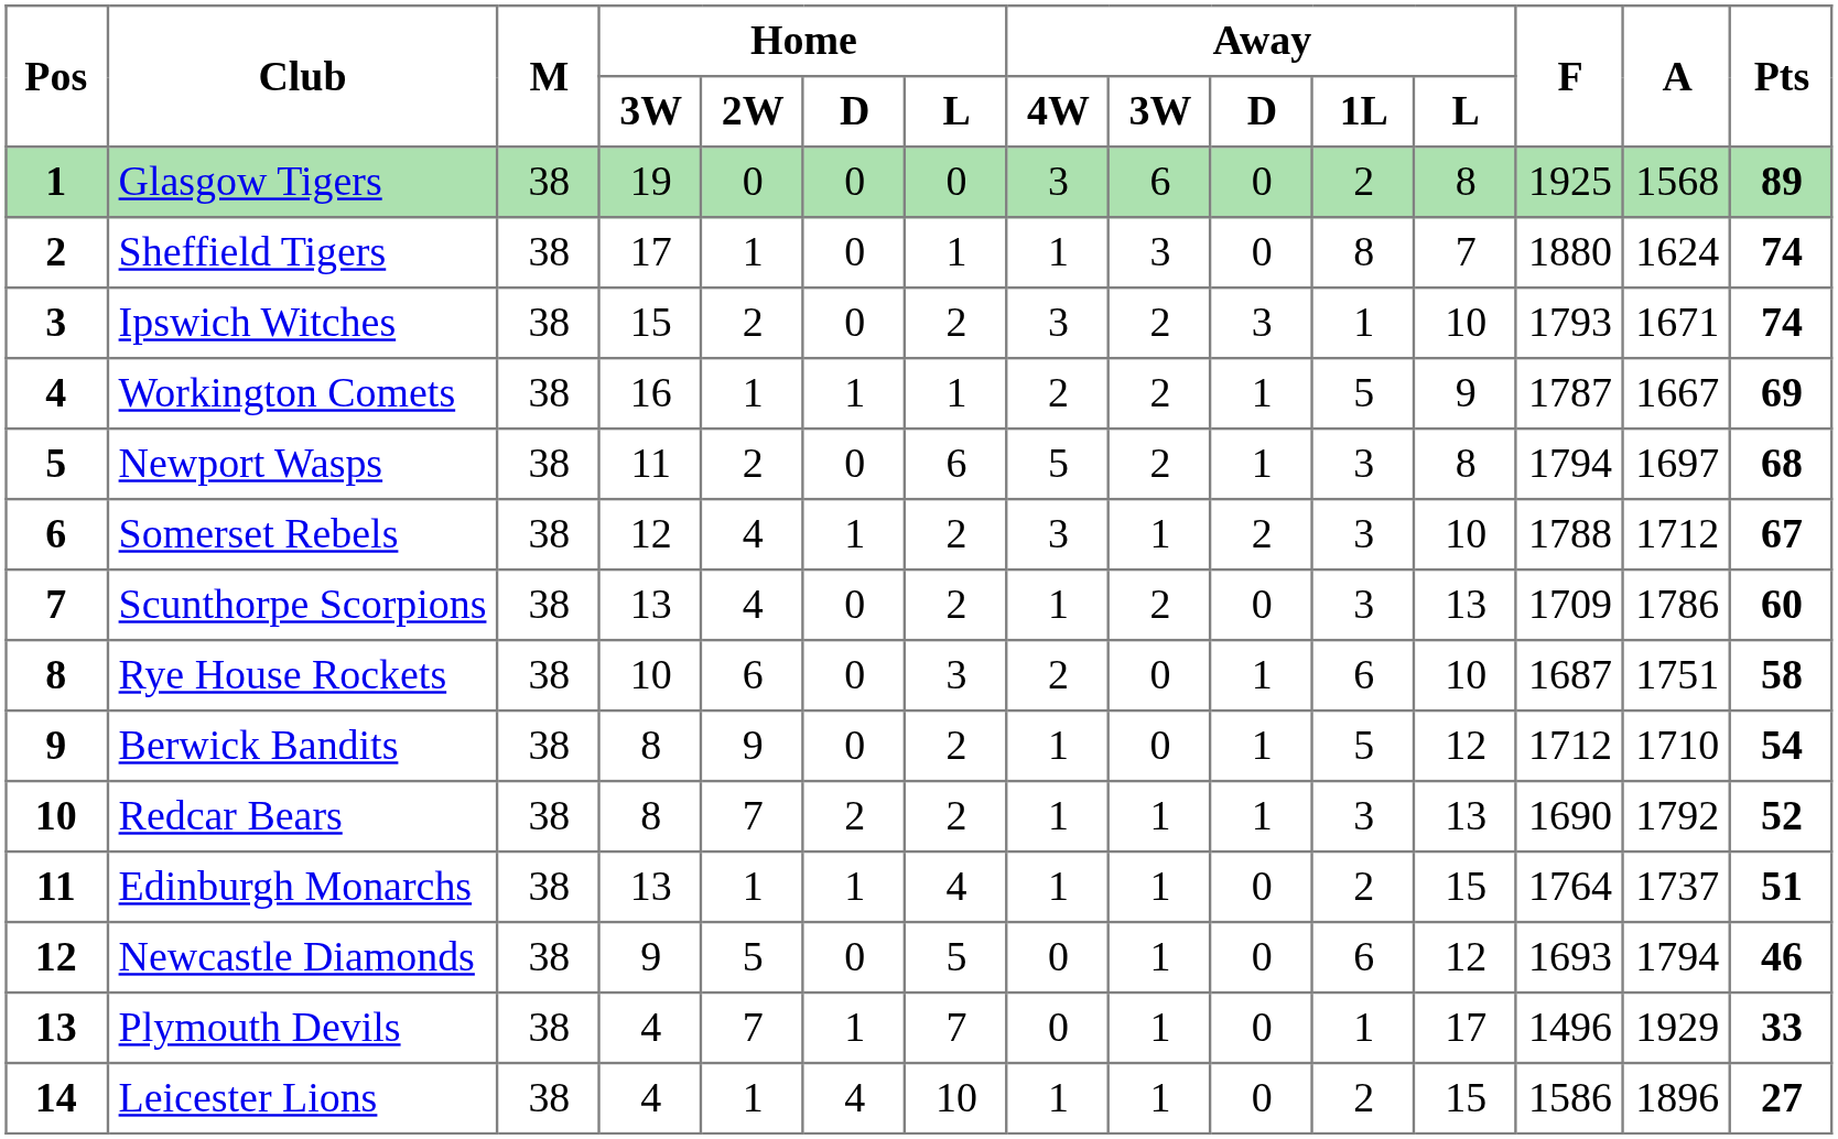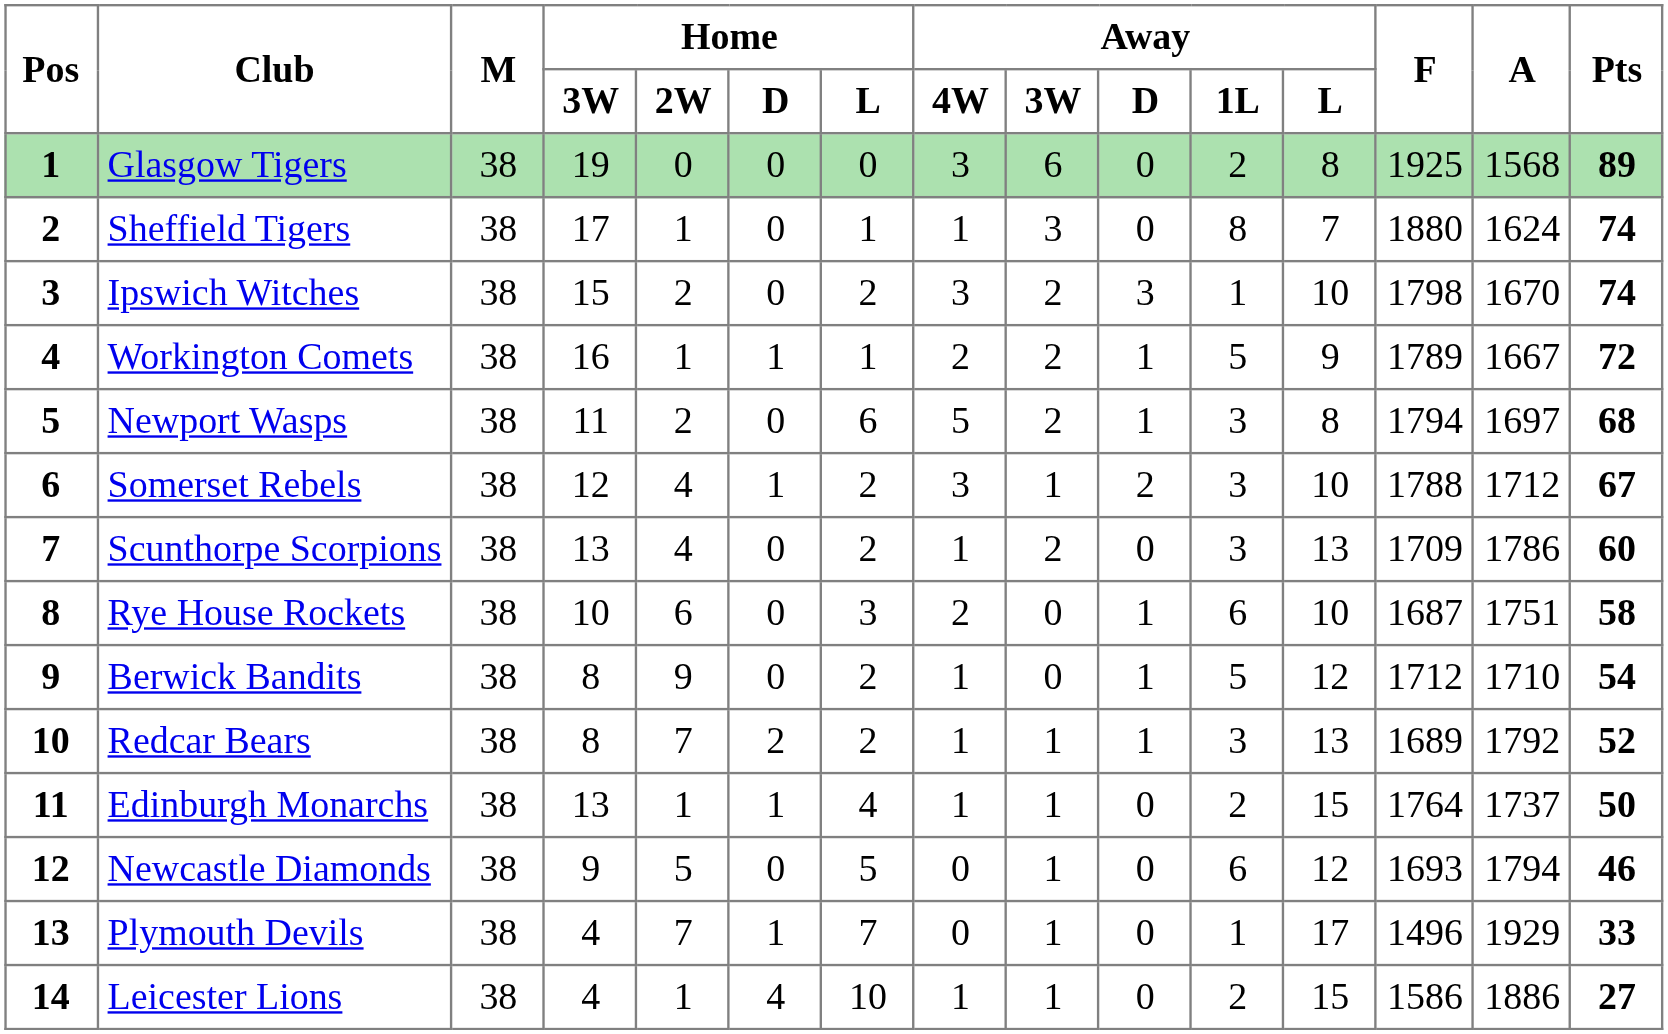Ipswich Witches | F: 1793 -> 1798
Ipswich Witches | A: 1671 -> 1670
Workington Comets | F: 1787 -> 1789
Workington Comets | Pts: 69 -> 72
Redcar Bears | F: 1690 -> 1689
Edinburgh Monarchs | Pts: 51 -> 50
Leicester Lions | A: 1896 -> 1886
